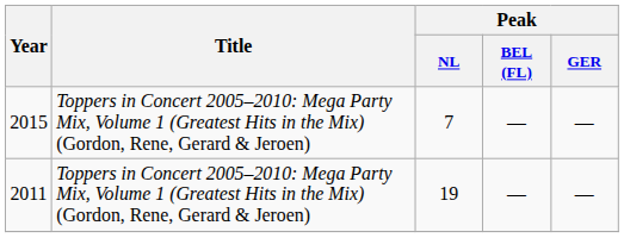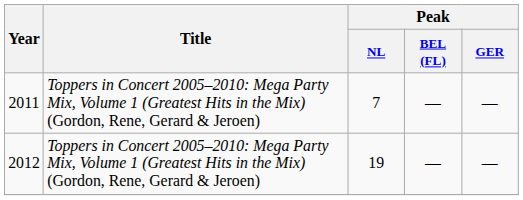7 | Year: 2015 -> 2011
19 | Year: 2011 -> 2012
